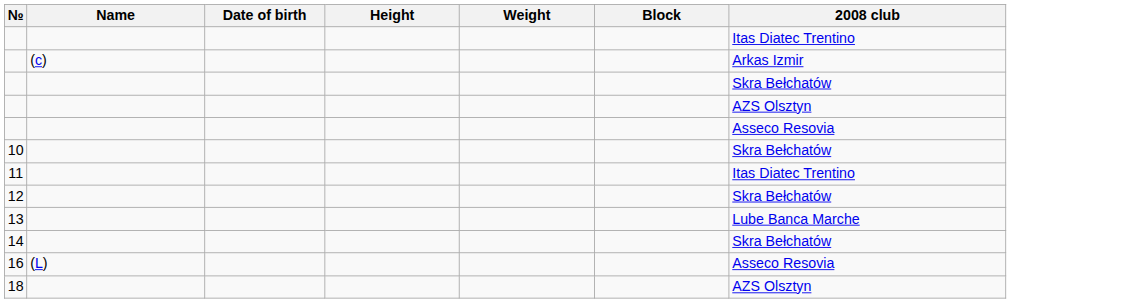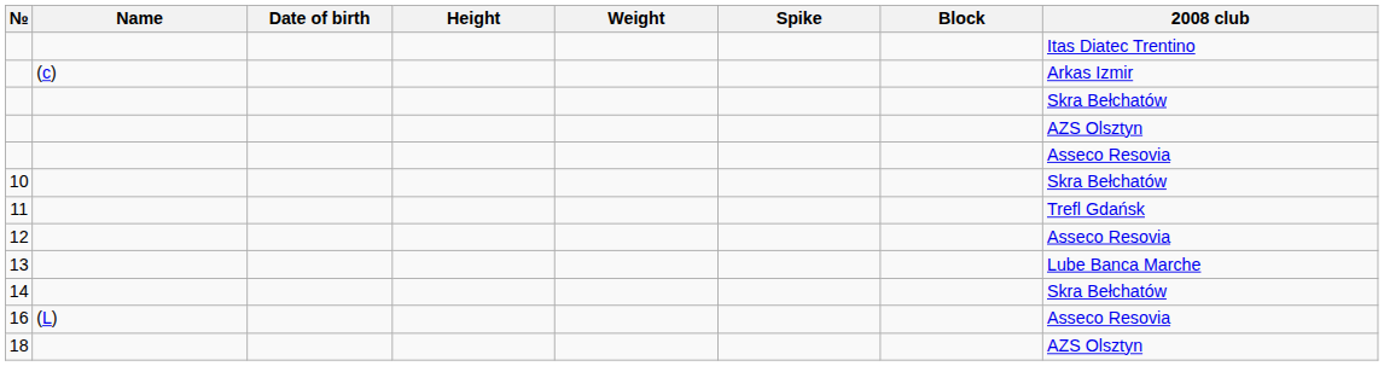+ column: Spike
11 | 2008 club: Itas Diatec Trentino -> Trefl Gdańsk
12 | 2008 club: Skra Bełchatów -> Asseco Resovia
